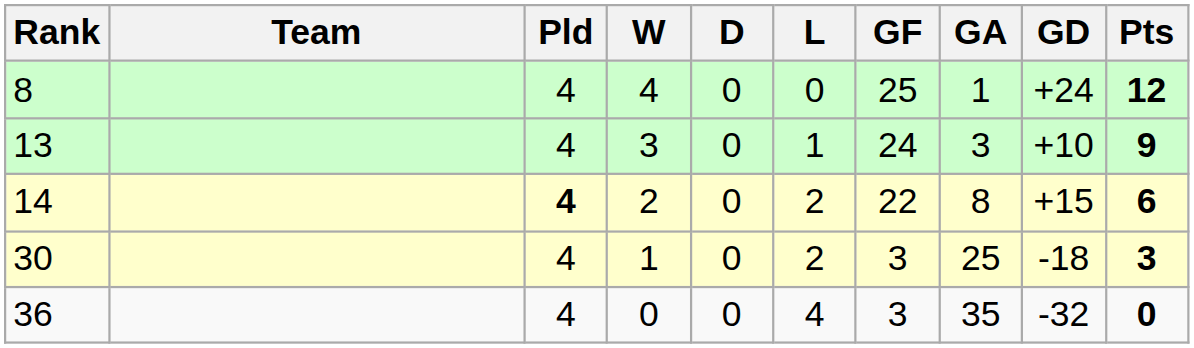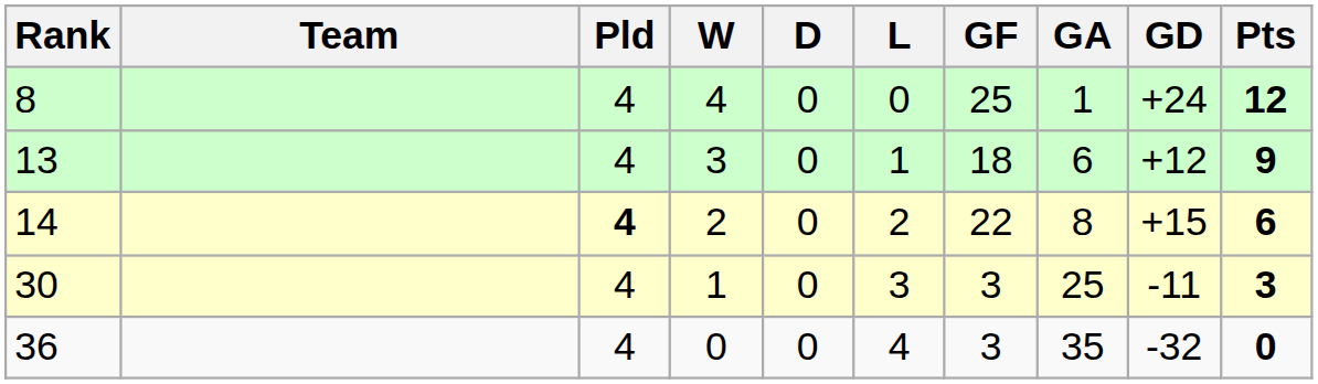13 | GF: 24 -> 18
13 | GA: 3 -> 6
13 | GD: +10 -> +12
30 | L: 2 -> 3
30 | GD: -18 -> -11
